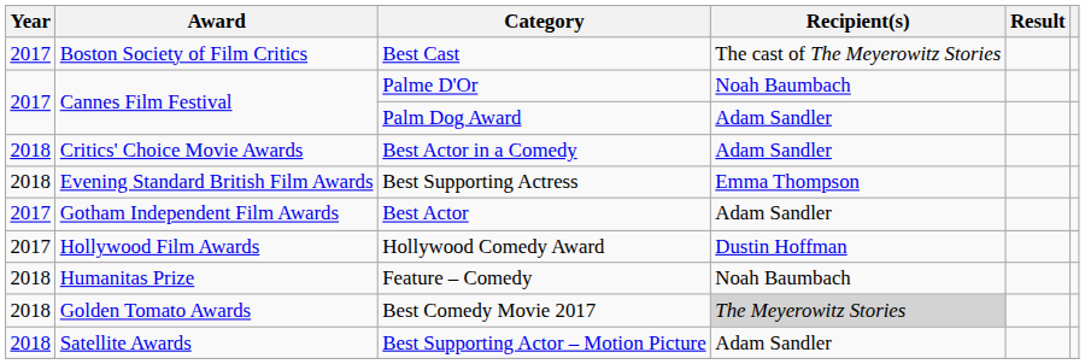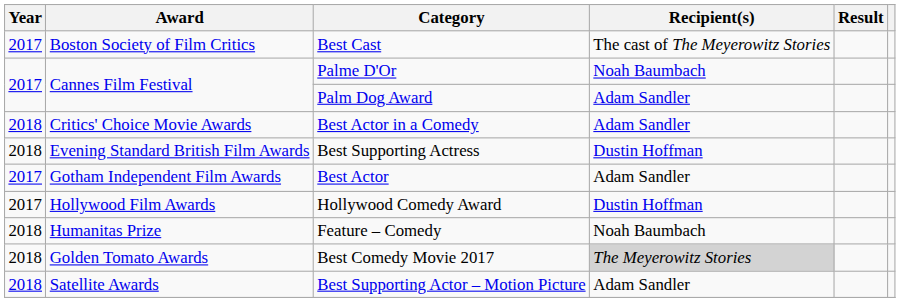Best Supporting Actress | Recipient(s): Emma Thompson -> Dustin Hoffman
